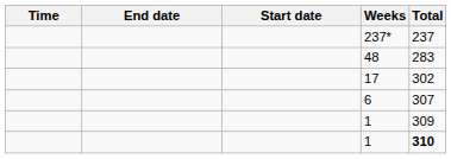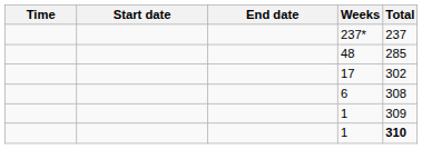columns swapped: Start date <-> End date
48 | Total: 283 -> 285
6 | Total: 307 -> 308
